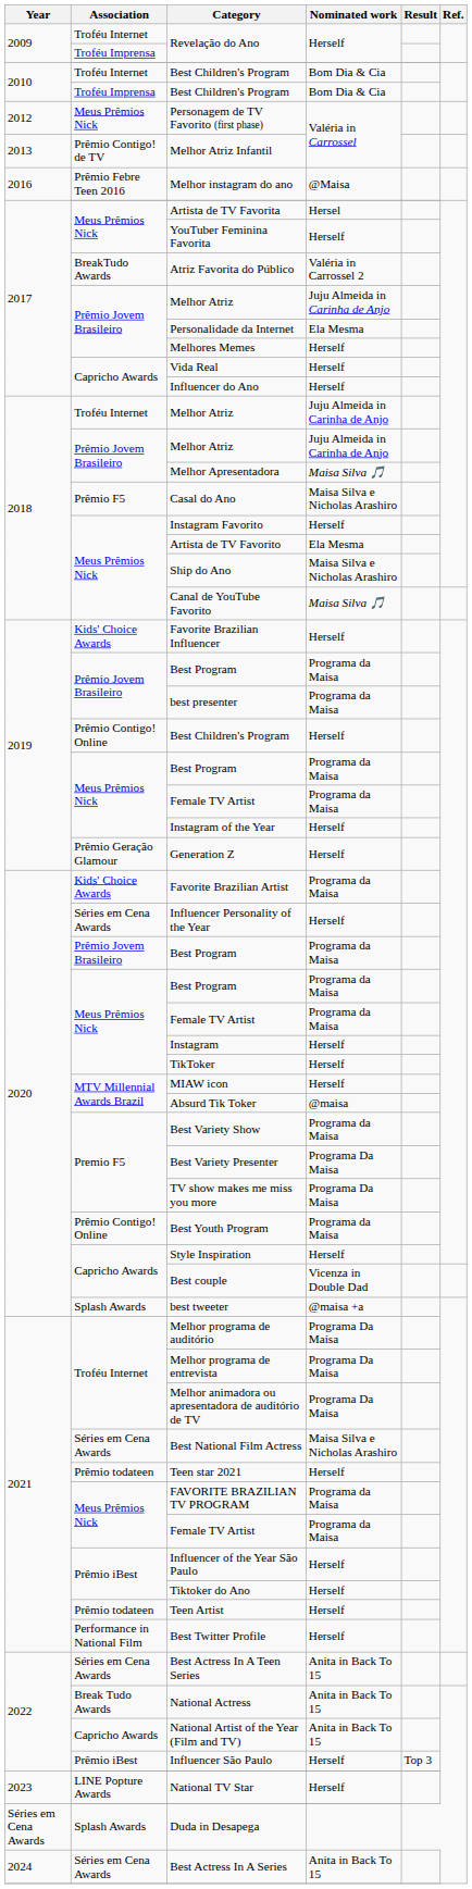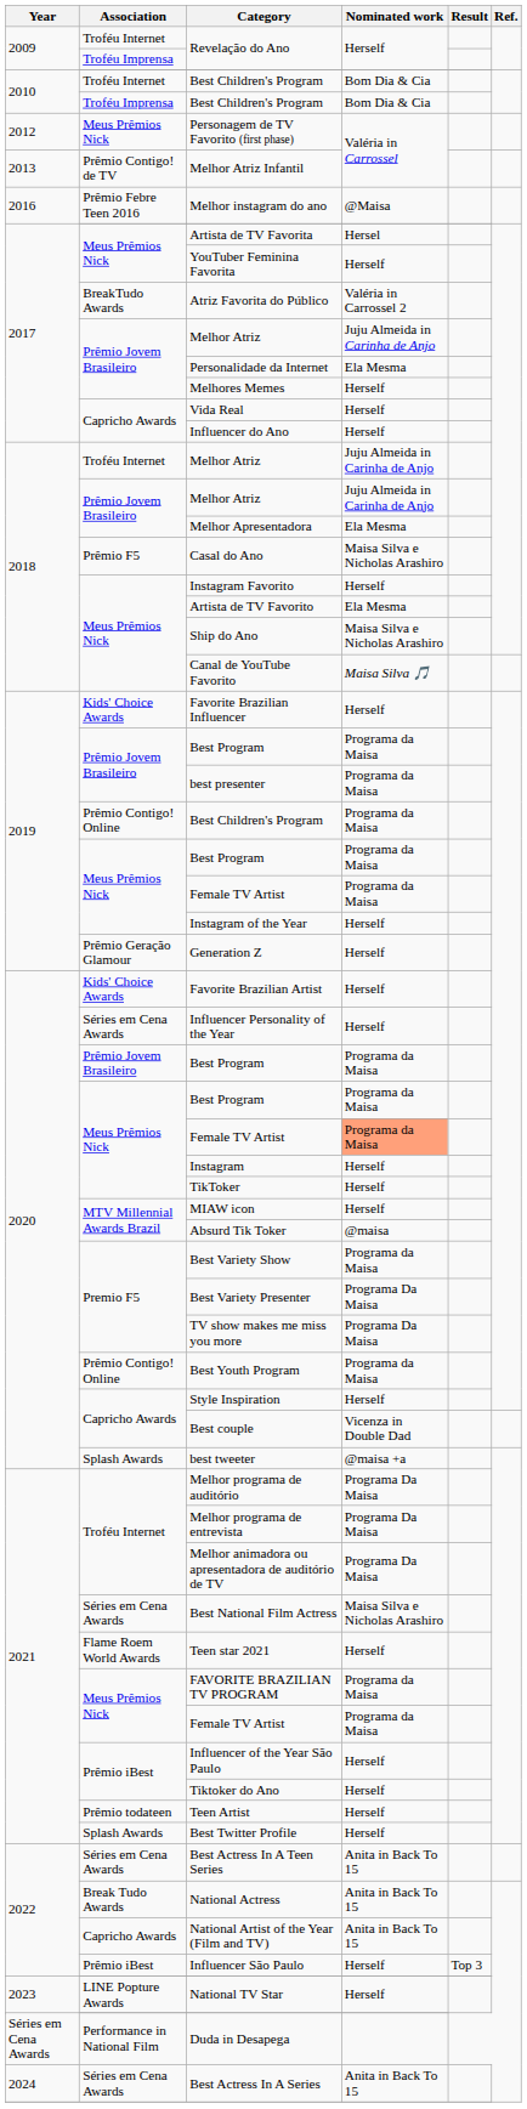Melhor Apresentadora | Nominated work: Maisa Silva 🎵 -> Ela Mesma
2019 / Best Children's Program | Nominated work: Herself -> Programa da Maisa
Favorite Brazilian Artist | Nominated work: Programa da Maisa -> Herself
2020 / Female TV Artist | Nominated work: no background -> lightsalmon background
Teen star 2021 | Association: Prêmio todateen -> Flame Roem World Awards
Best Twitter Profile | Association: Performance in National Film -> Splash Awards
Duda in Desapega | Association: Splash Awards -> Performance in National Film
